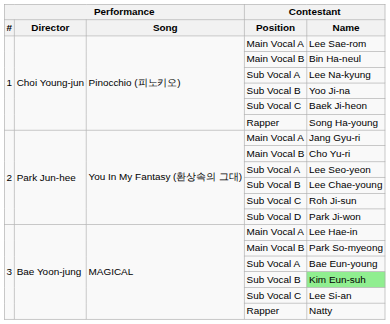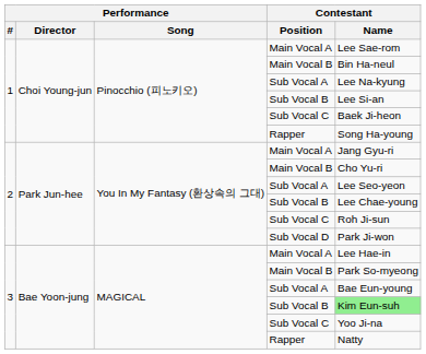1 / Sub Vocal B | Contestant / Name: Yoo Ji-na -> Lee Si-an
3 / Sub Vocal C | Contestant / Name: Lee Si-an -> Yoo Ji-na
